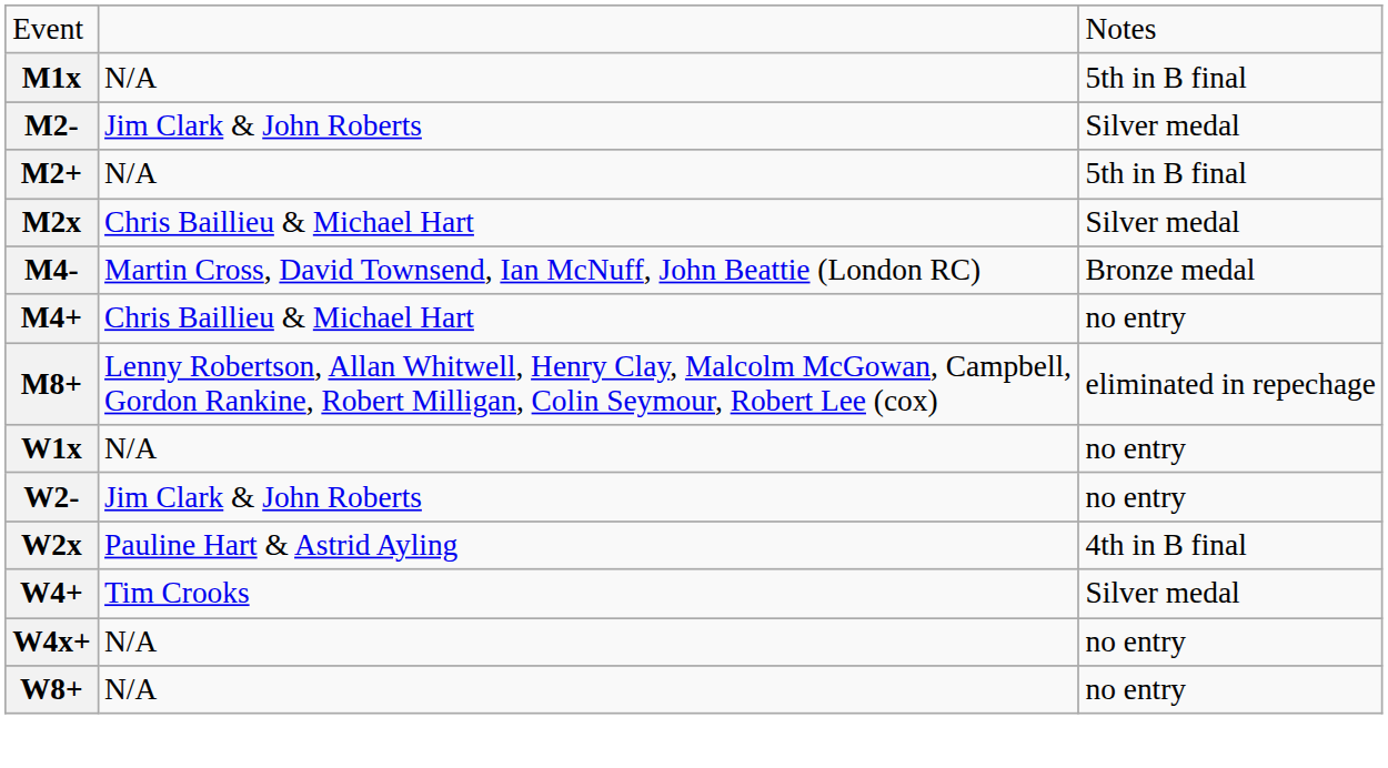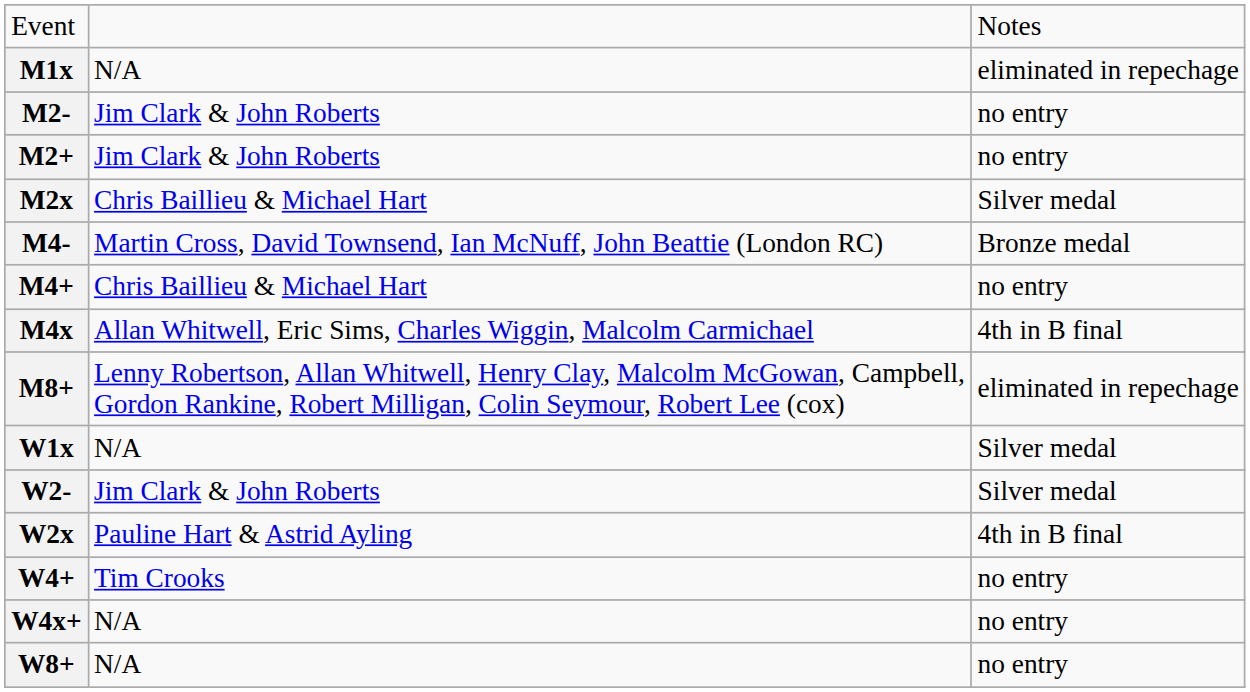M1x | column 3: 5th in B final -> eliminated in repechage
M2- | column 3: Silver medal -> no entry
M2+ | column 2: N/A -> Jim Clark & John Roberts
M2+ | column 3: 5th in B final -> no entry
+ row: M4x | Allan Whitwell, Eric Sims, Charles Wiggin, Malcolm Carmichael | 4th in B final
W1x | column 3: no entry -> Silver medal
W2- | column 3: no entry -> Silver medal
W4+ | column 3: Silver medal -> no entry
